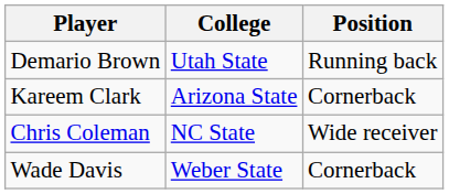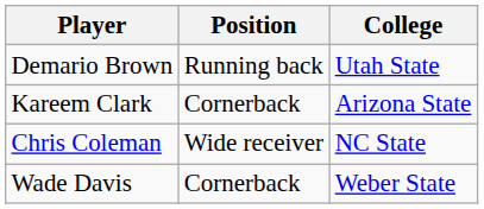columns swapped: Position <-> College
